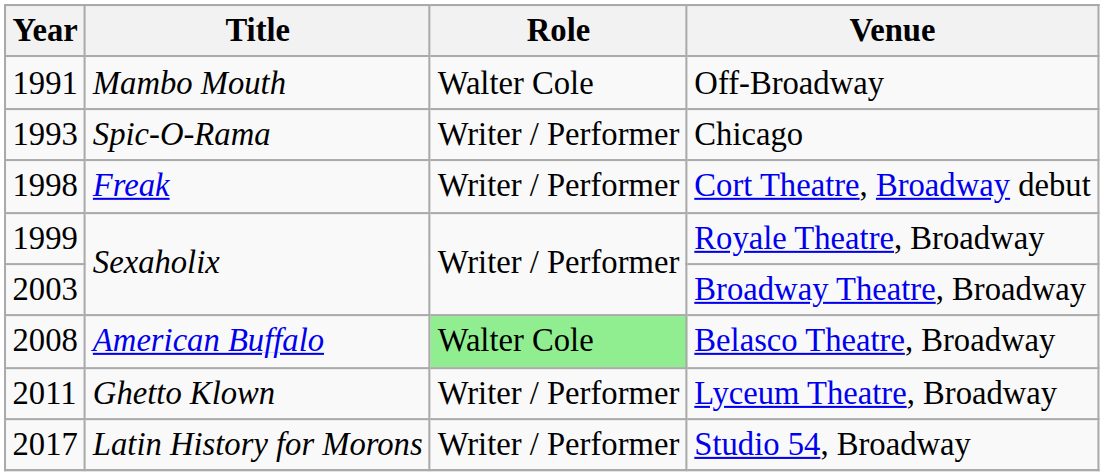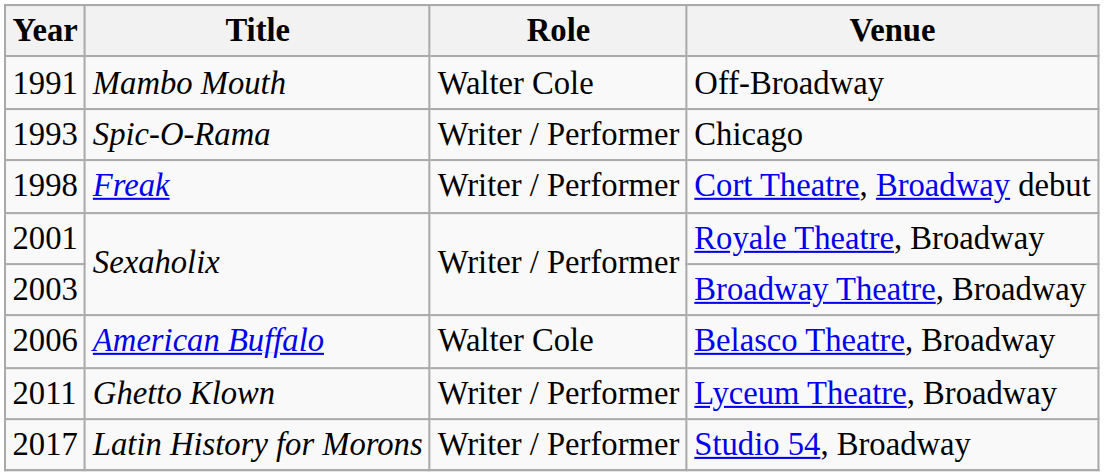Royale Theatre, Broadway | Year: 1999 -> 2001
Belasco Theatre, Broadway | Year: 2008 -> 2006
Belasco Theatre, Broadway | Role: lightgreen background -> no background
